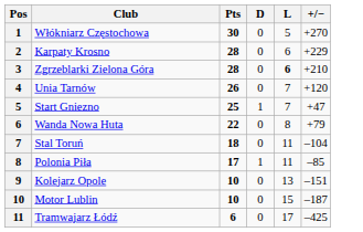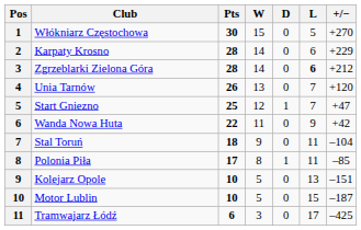+ column: W | 15 | 14 | 14 | 13 | 12 | 11 | 9 | 8 | 5 | 5 | 3
Zgrzeblarki Zielona Góra | +/−: +210 -> +212
Wanda Nowa Huta | L: 8 -> 9
Wanda Nowa Huta | +/−: +79 -> +42
